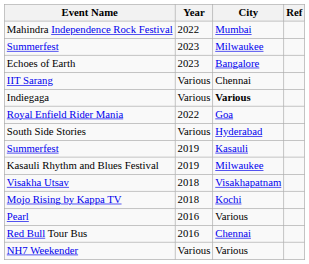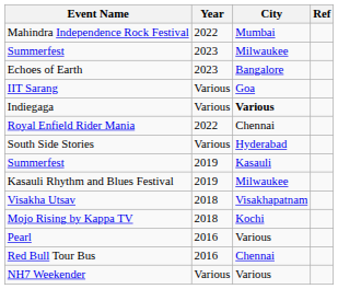IIT Sarang | City: Chennai -> Goa
Royal Enfield Rider Mania | City: Goa -> Chennai
